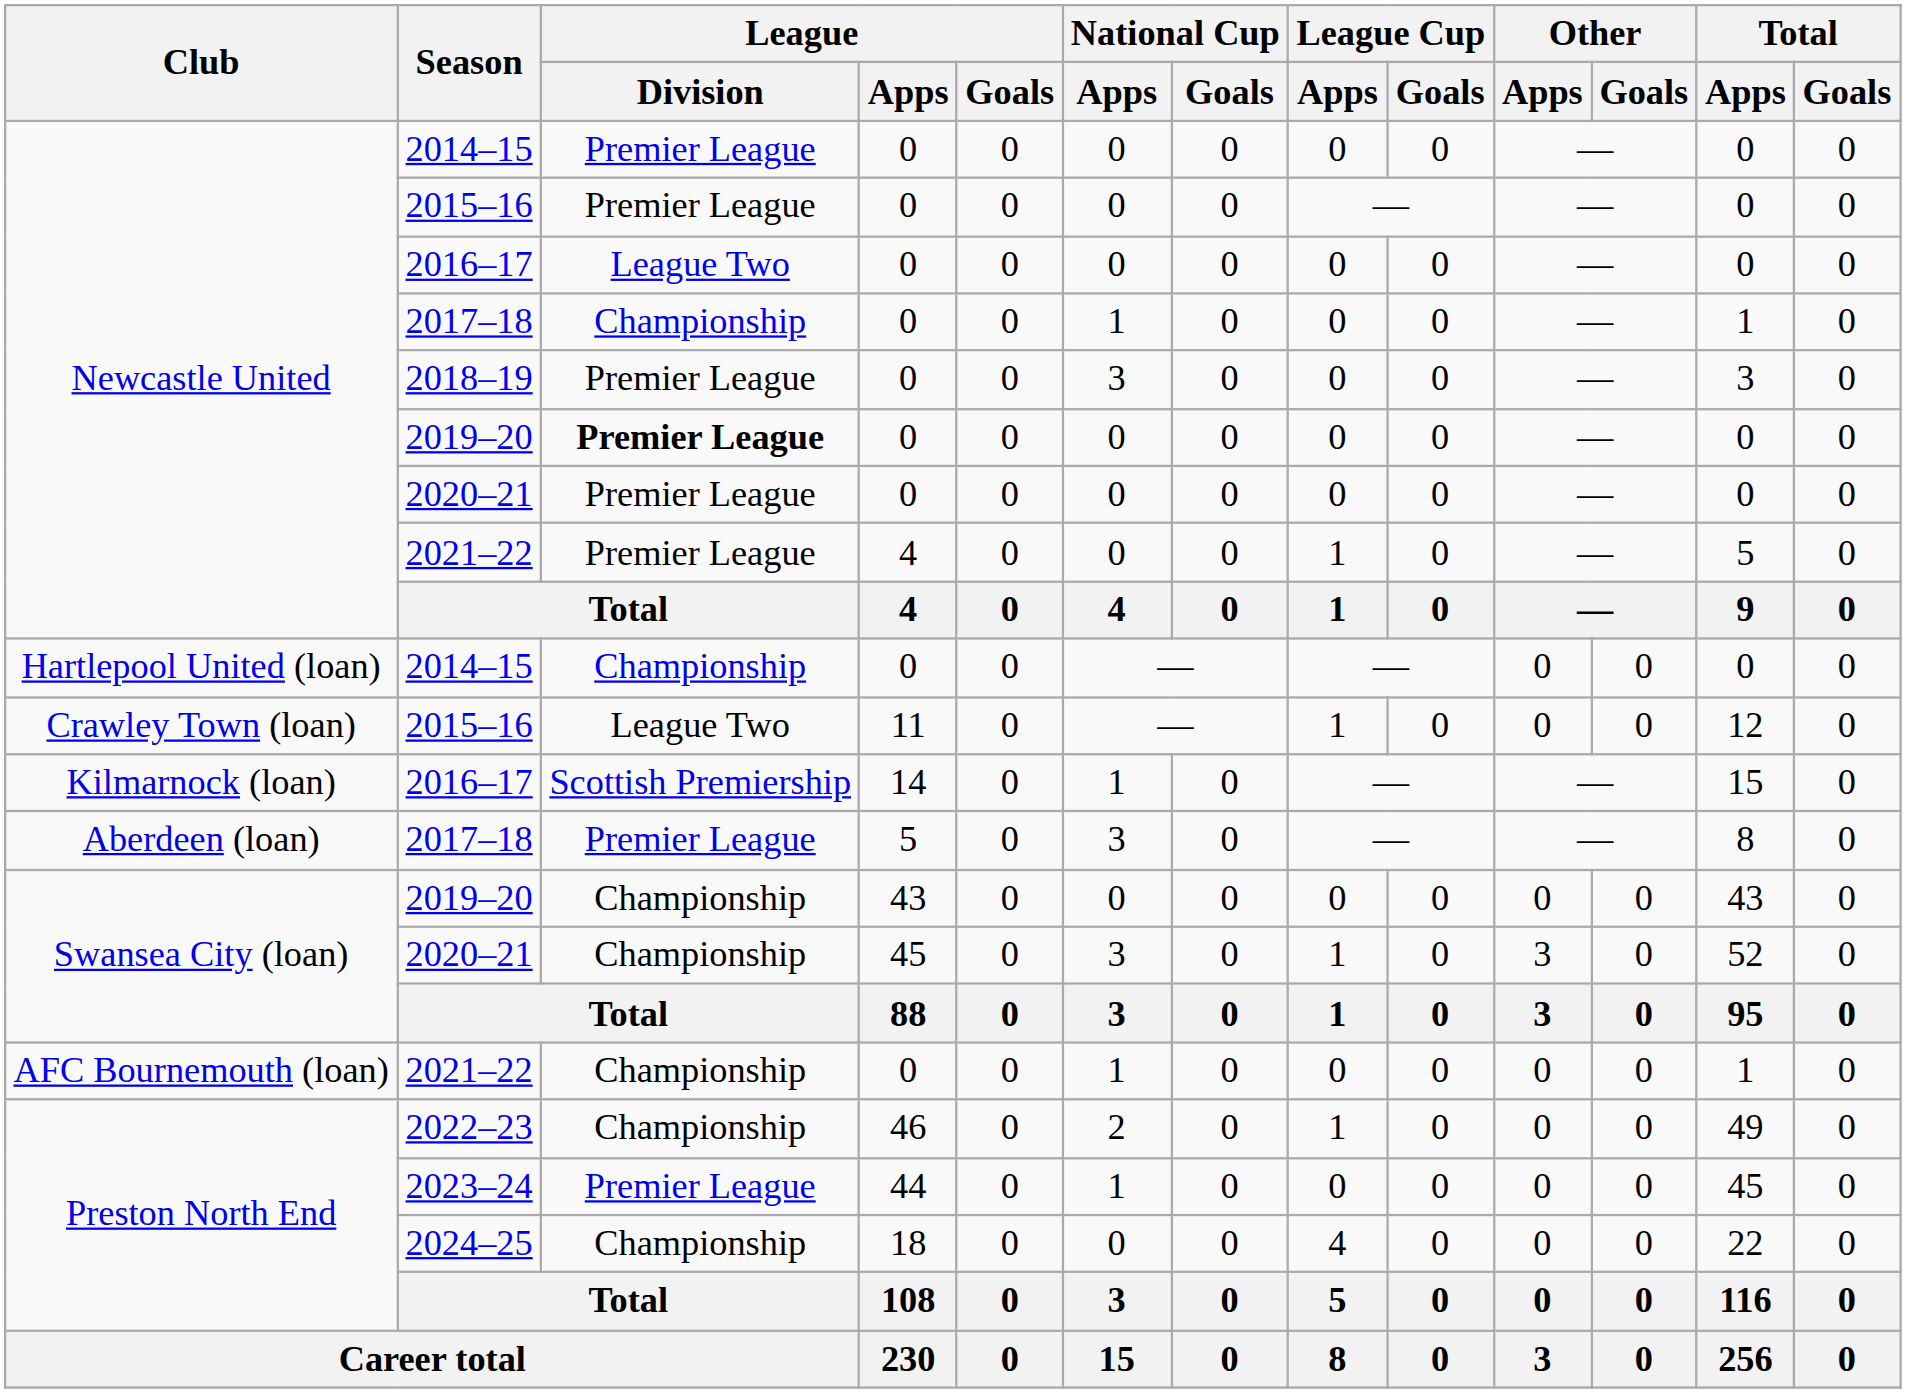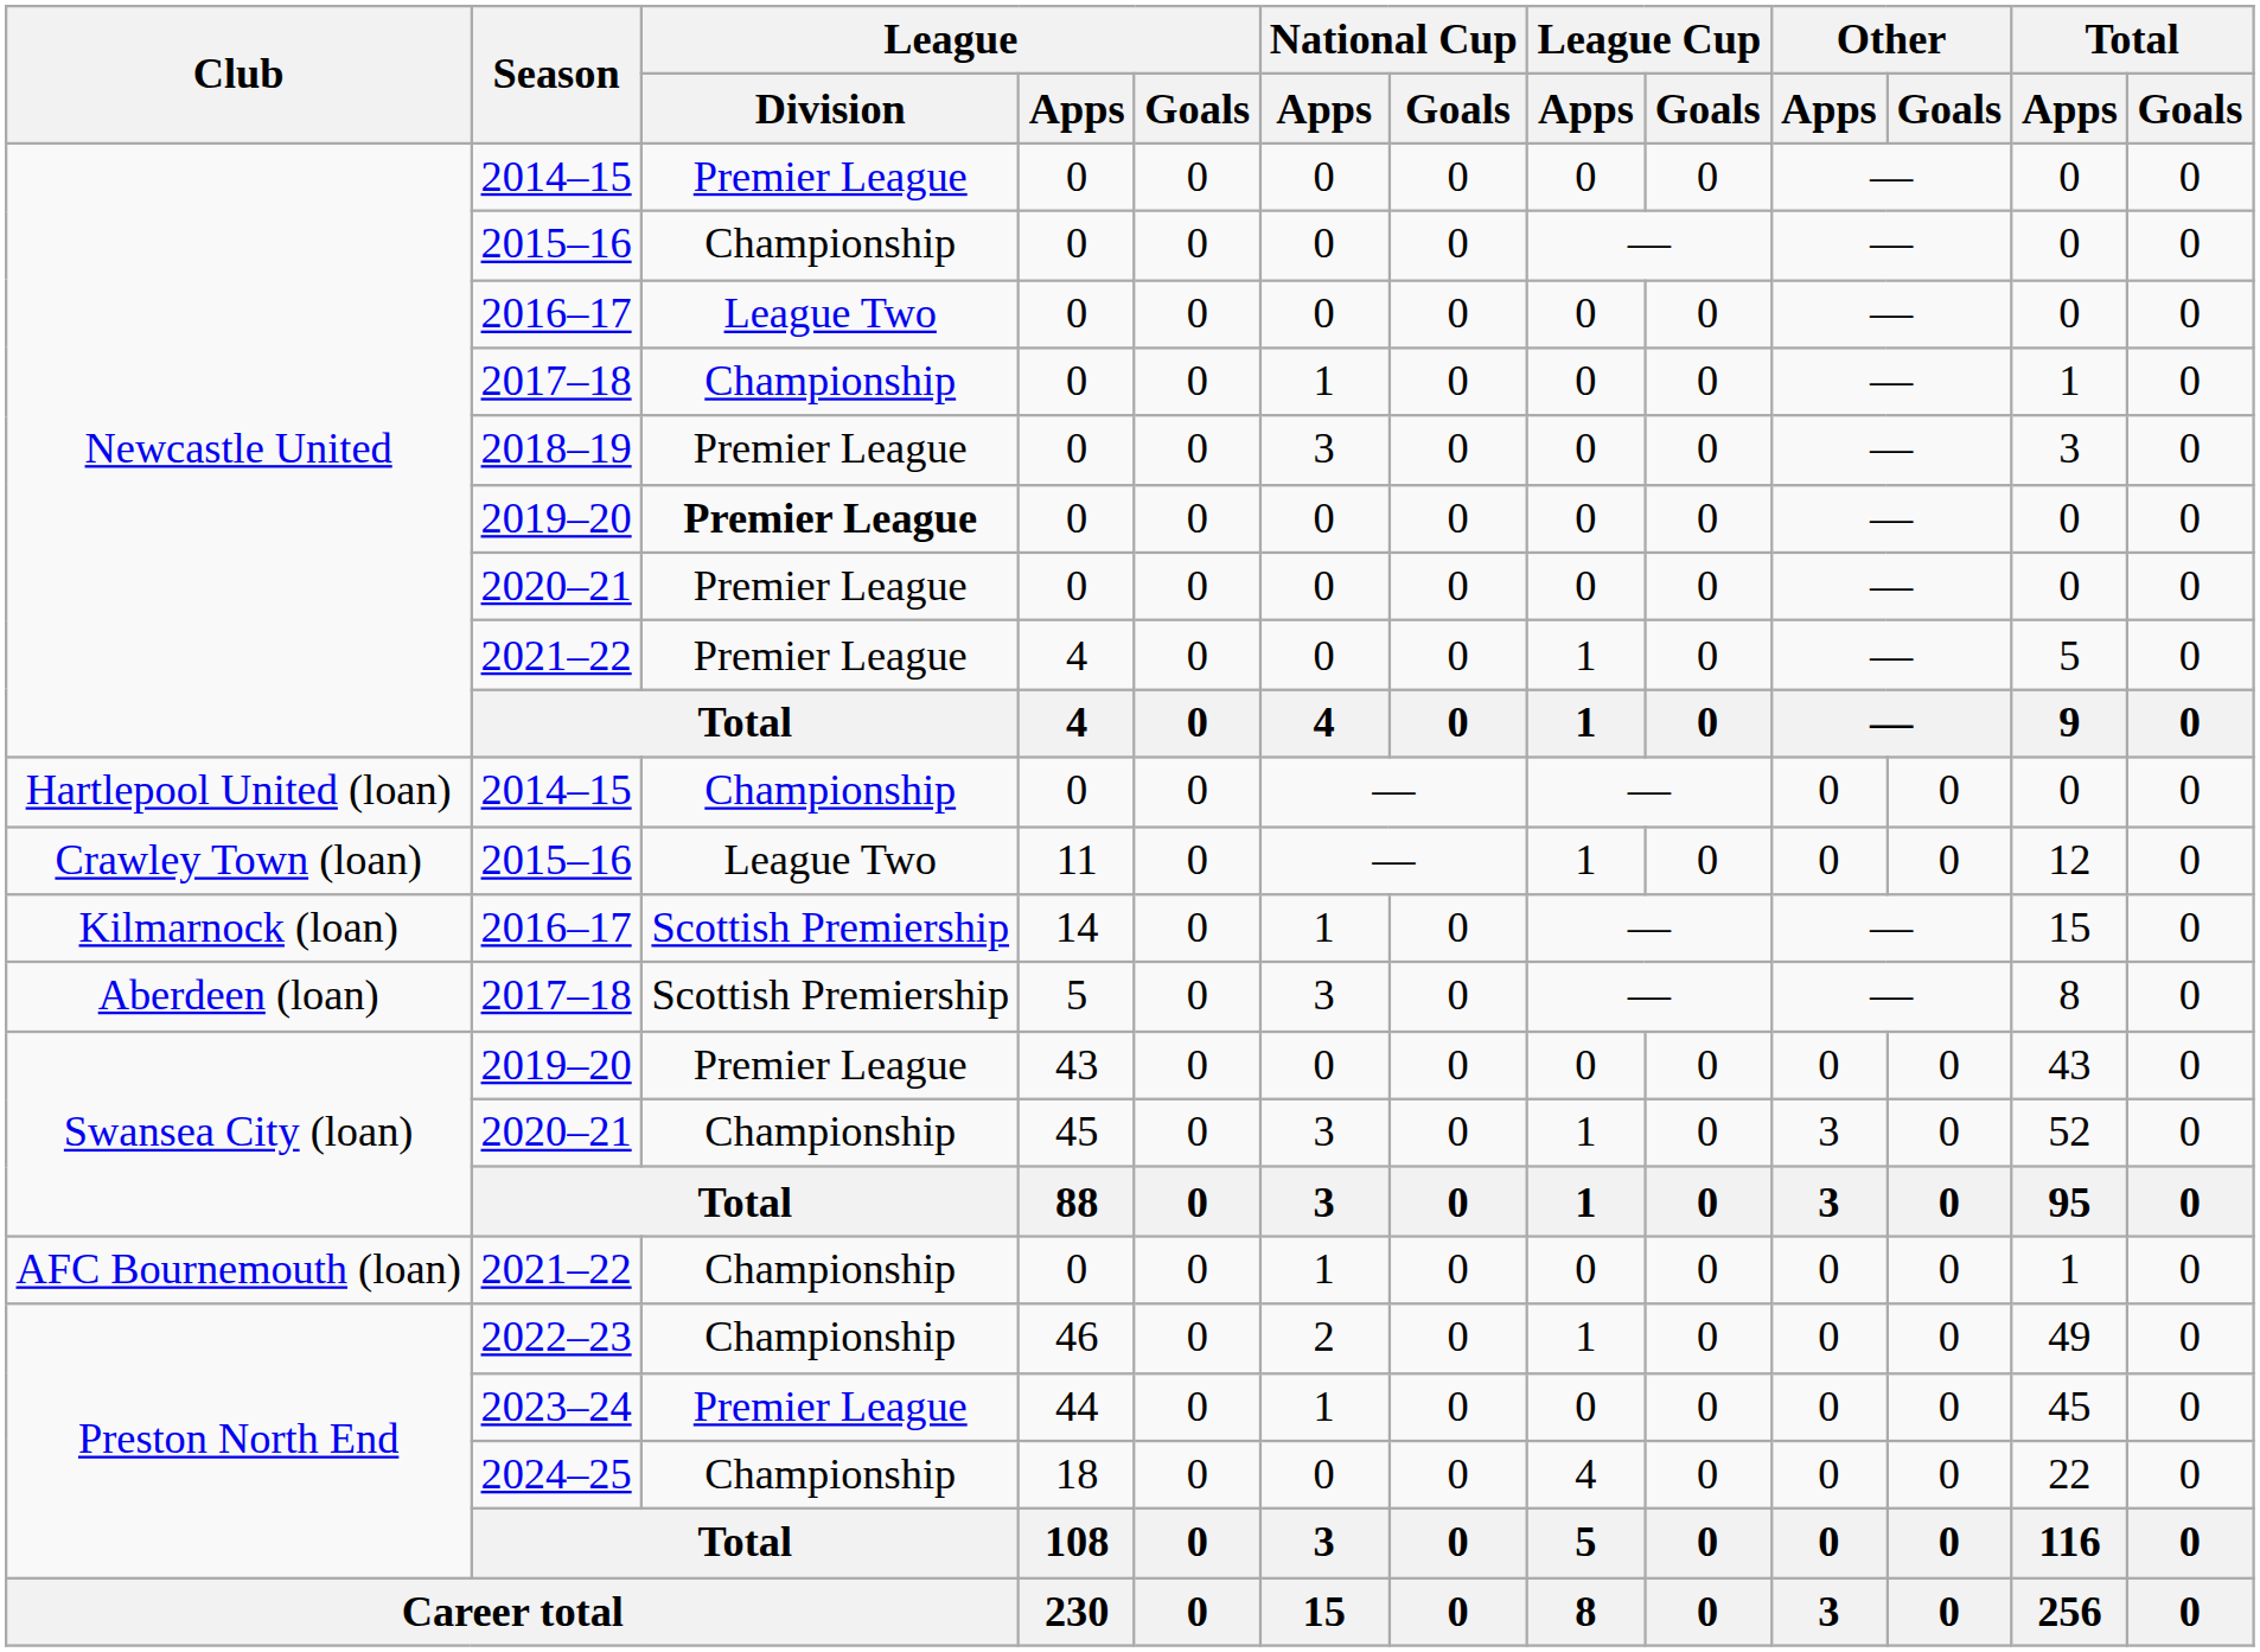Newcastle United / 2015–16 | League / Division: Premier League -> Championship
Aberdeen (loan) / 2017–18 | League / Division: Premier League -> Scottish Premiership
Swansea City (loan) / 2019–20 | League / Division: Championship -> Premier League
